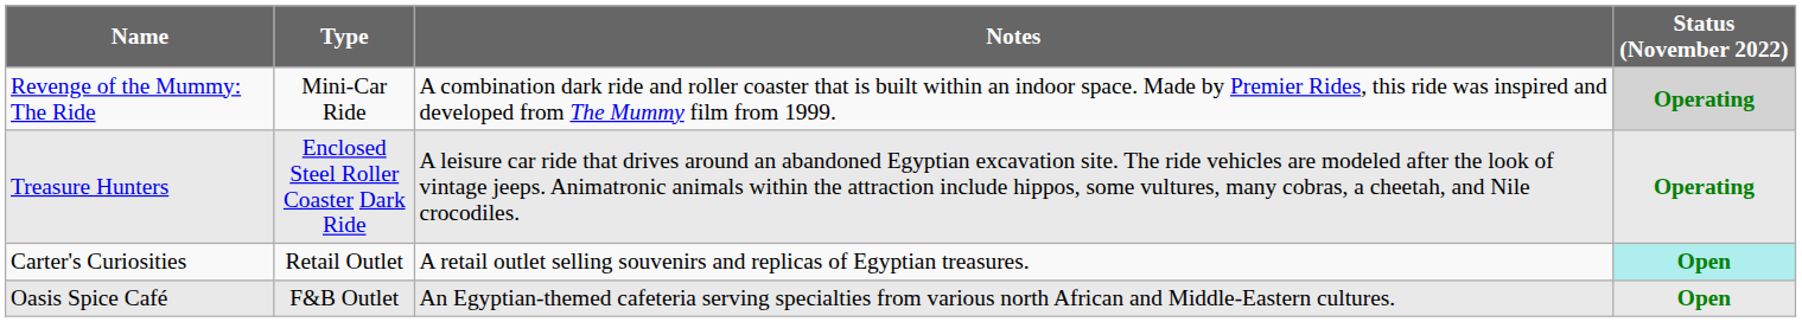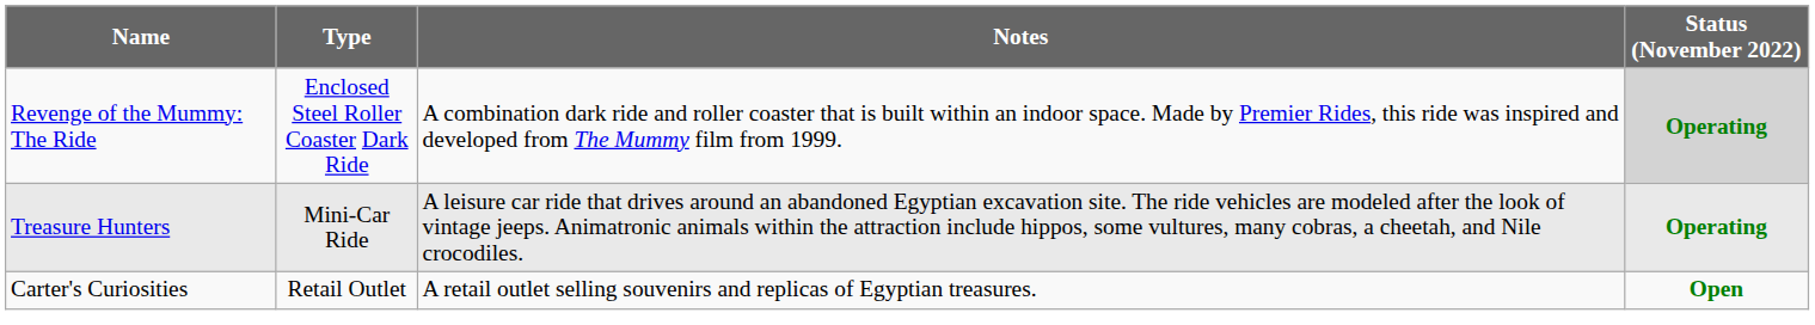Revenge of the Mummy: The Ride | Type: Mini-Car Ride -> Enclosed Steel Roller Coaster Dark Ride
Treasure Hunters | Type: Enclosed Steel Roller Coaster Dark Ride -> Mini-Car Ride
Carter's Curiosities | Status (November 2022): paleturquoise background -> no background
- row: Oasis Spice Café | F&B Outlet | An Egyptian-themed cafeteria serving specialties from various north African and Middle-Eastern cultures. | Open
